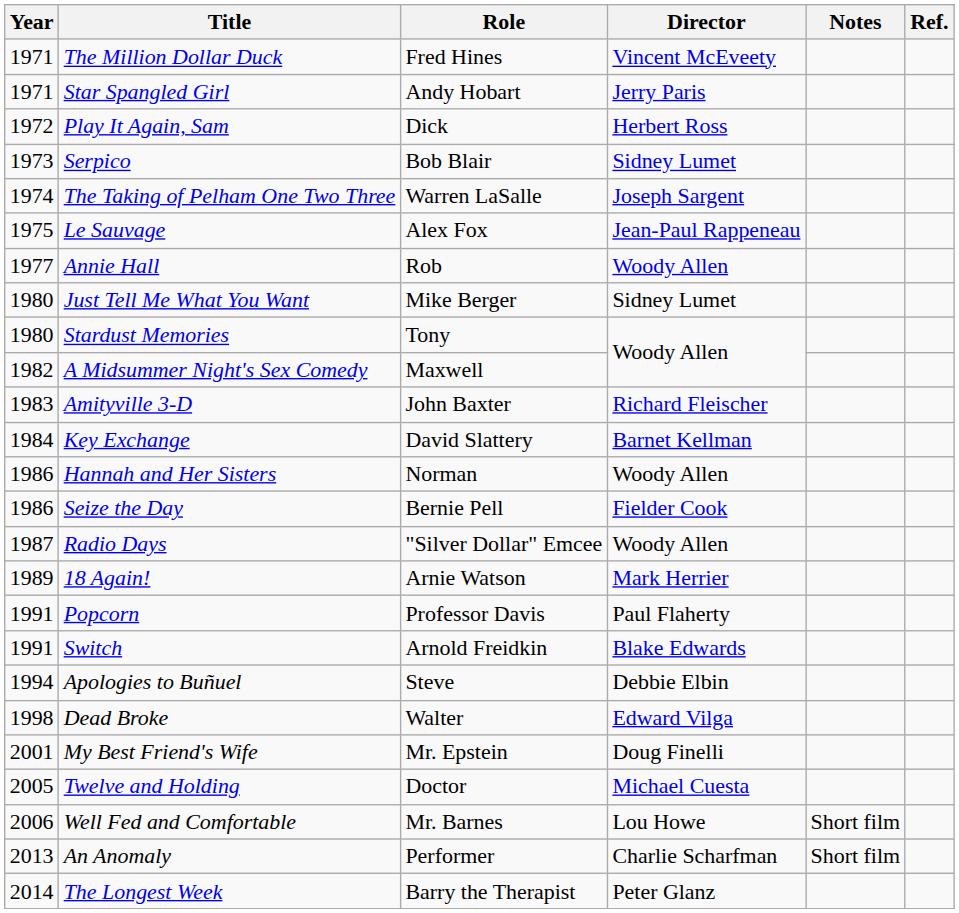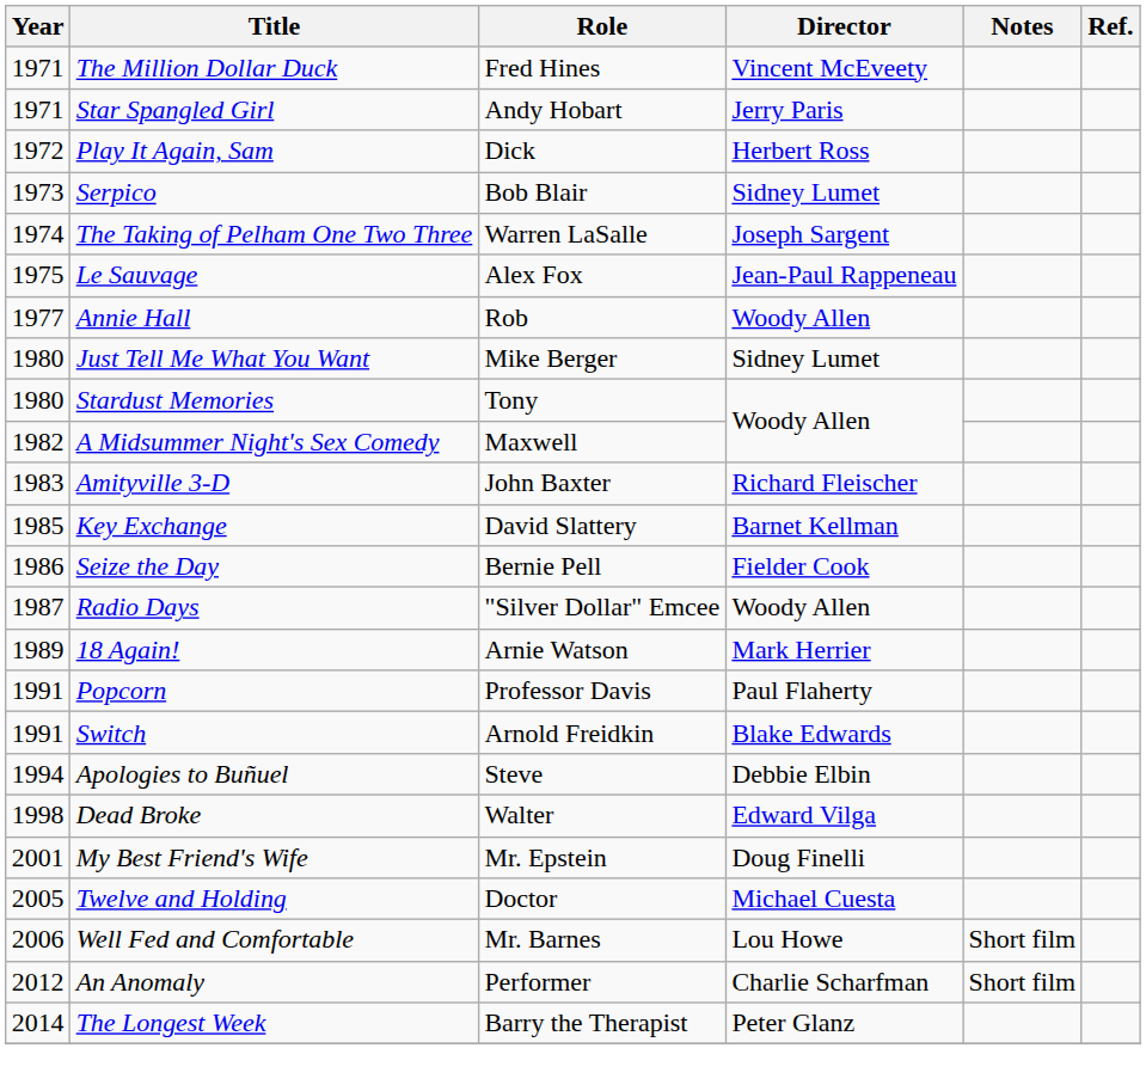Key Exchange | Year: 1984 -> 1985
- row: 1986 | Hannah and Her Sisters | Norman | Woody Allen
An Anomaly | Year: 2013 -> 2012
